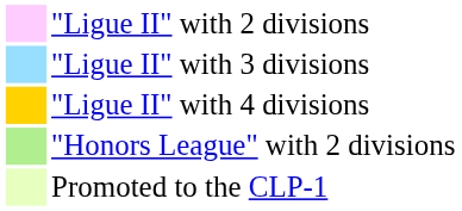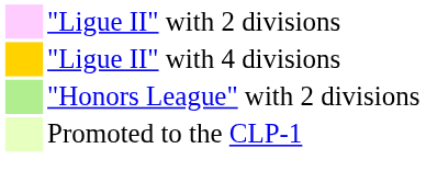- row: "Ligue II" with 3 divisions
